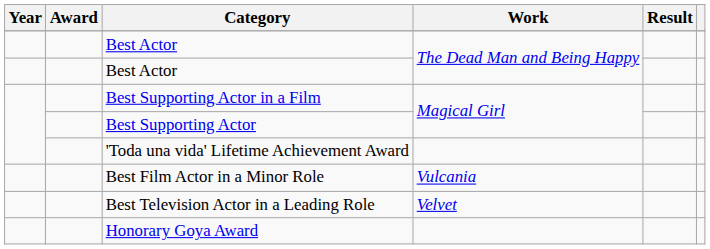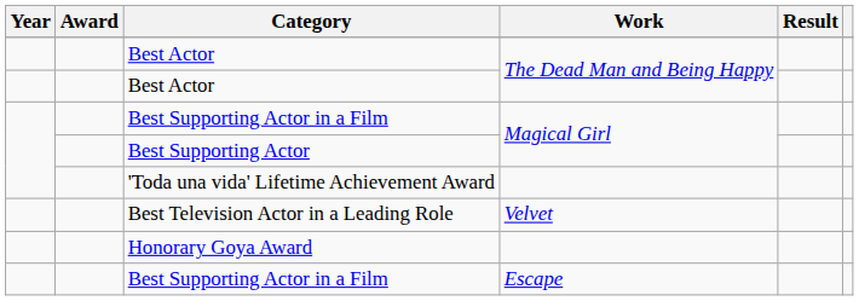- row: Best Film Actor in a Minor Role | Vulcania
+ row: Best Supporting Actor in a Film | Escape
